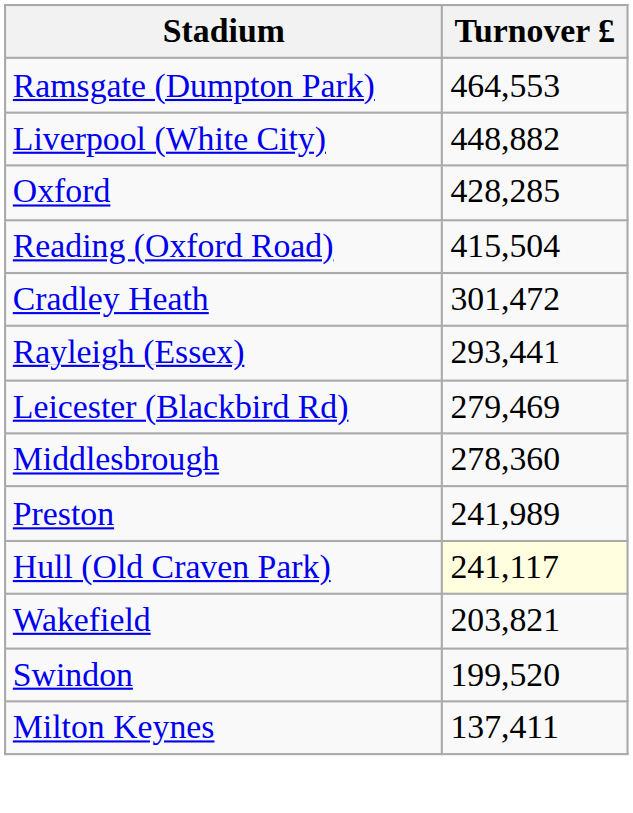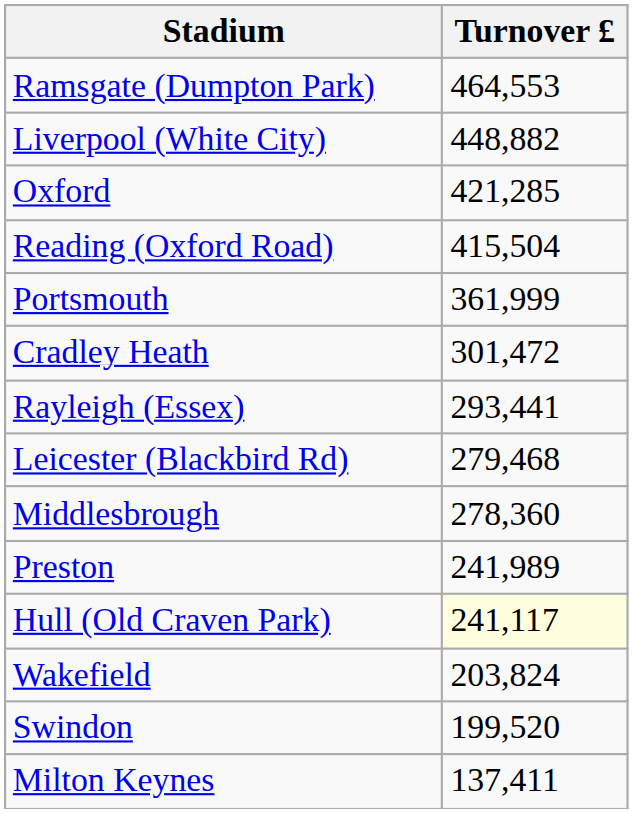Oxford | Turnover £: 428,285 -> 421,285
+ row: Portsmouth | 361,999
Leicester (Blackbird Rd) | Turnover £: 279,469 -> 279,468
Wakefield | Turnover £: 203,821 -> 203,824
